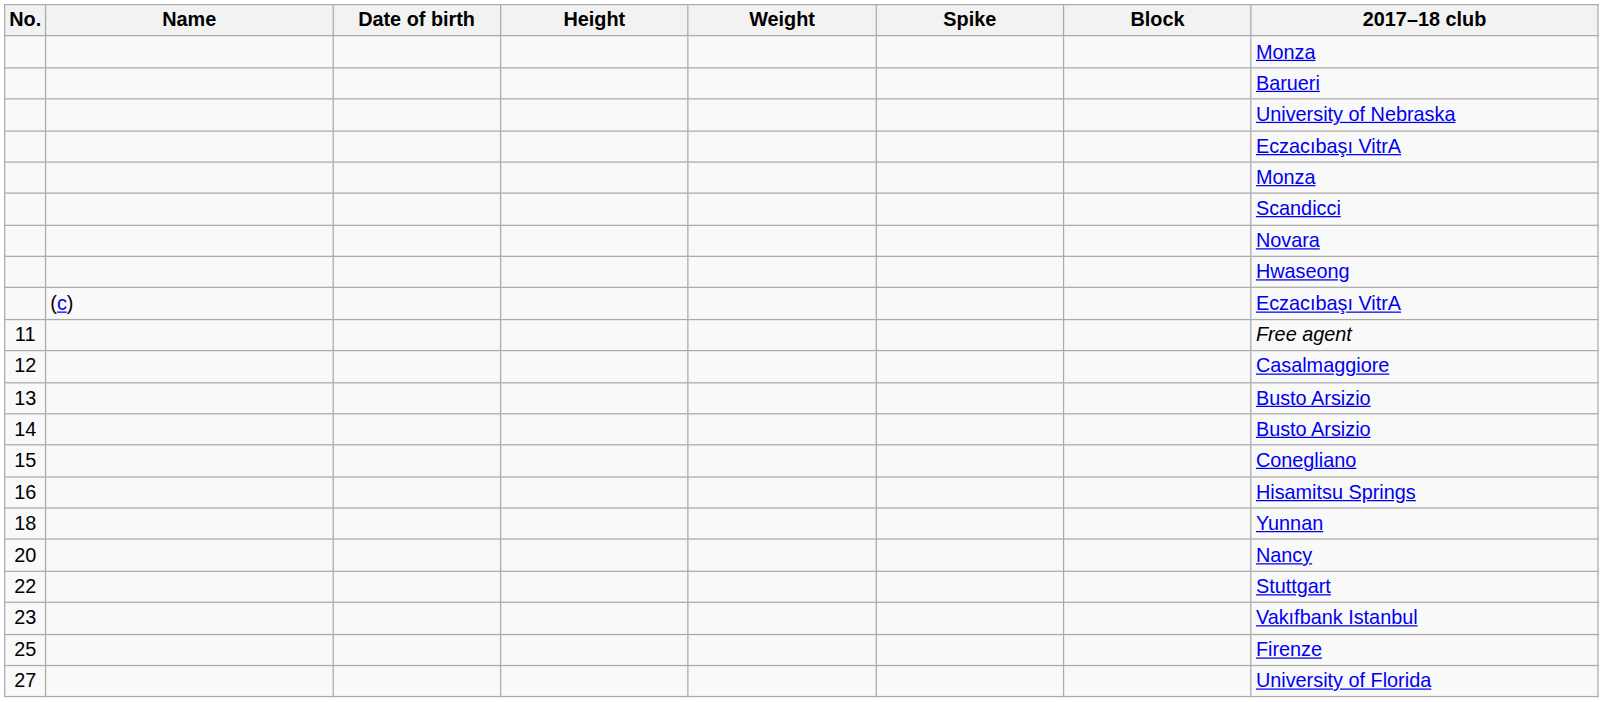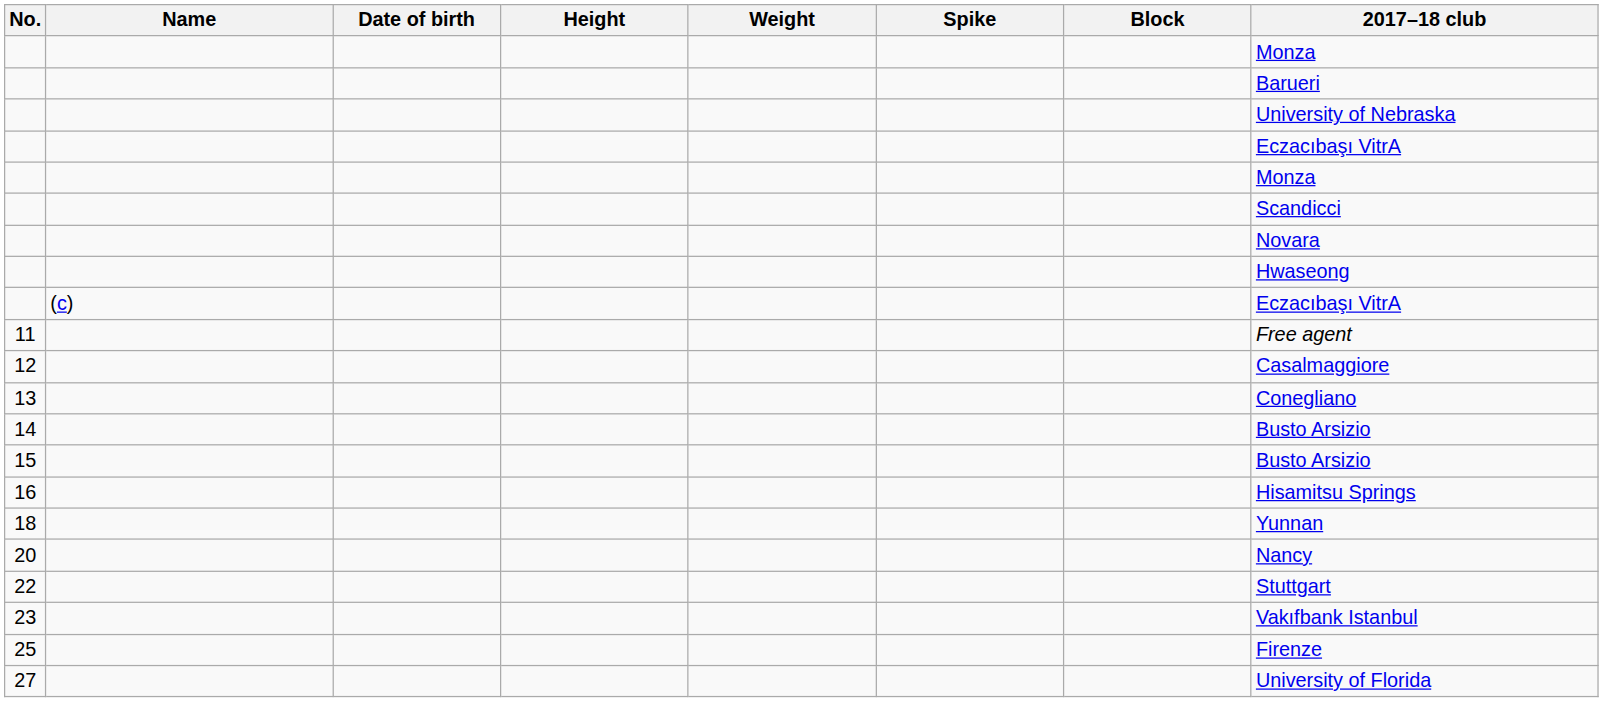13 | 2017–18 club: Busto Arsizio -> Conegliano
15 | 2017–18 club: Conegliano -> Busto Arsizio
